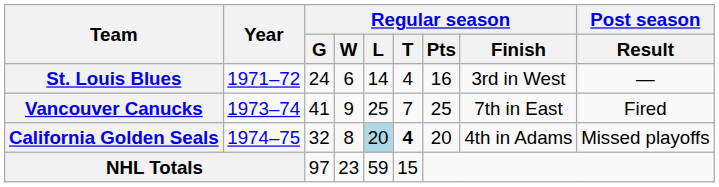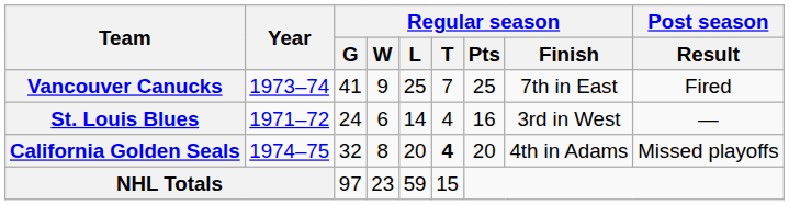rows swapped: St. Louis Blues <-> Vancouver Canucks
California Golden Seals | Regular season / L: lightblue background -> no background
